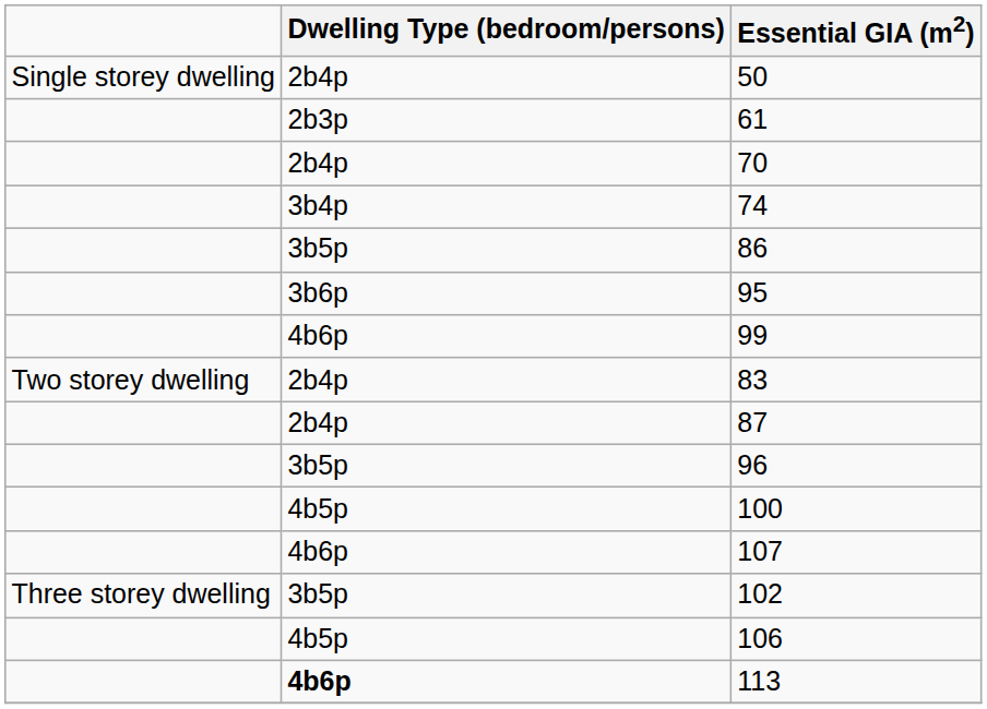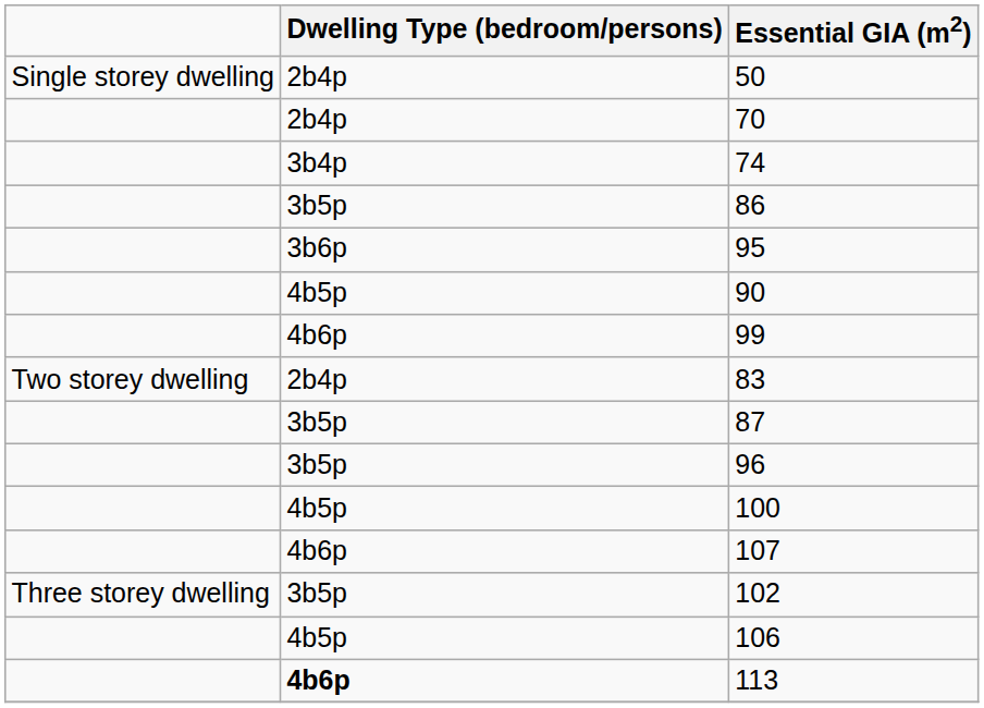- row: 2b3p | 61
+ row: 4b5p | 90
87 | Dwelling Type (bedroom/persons): 2b4p -> 3b5p
